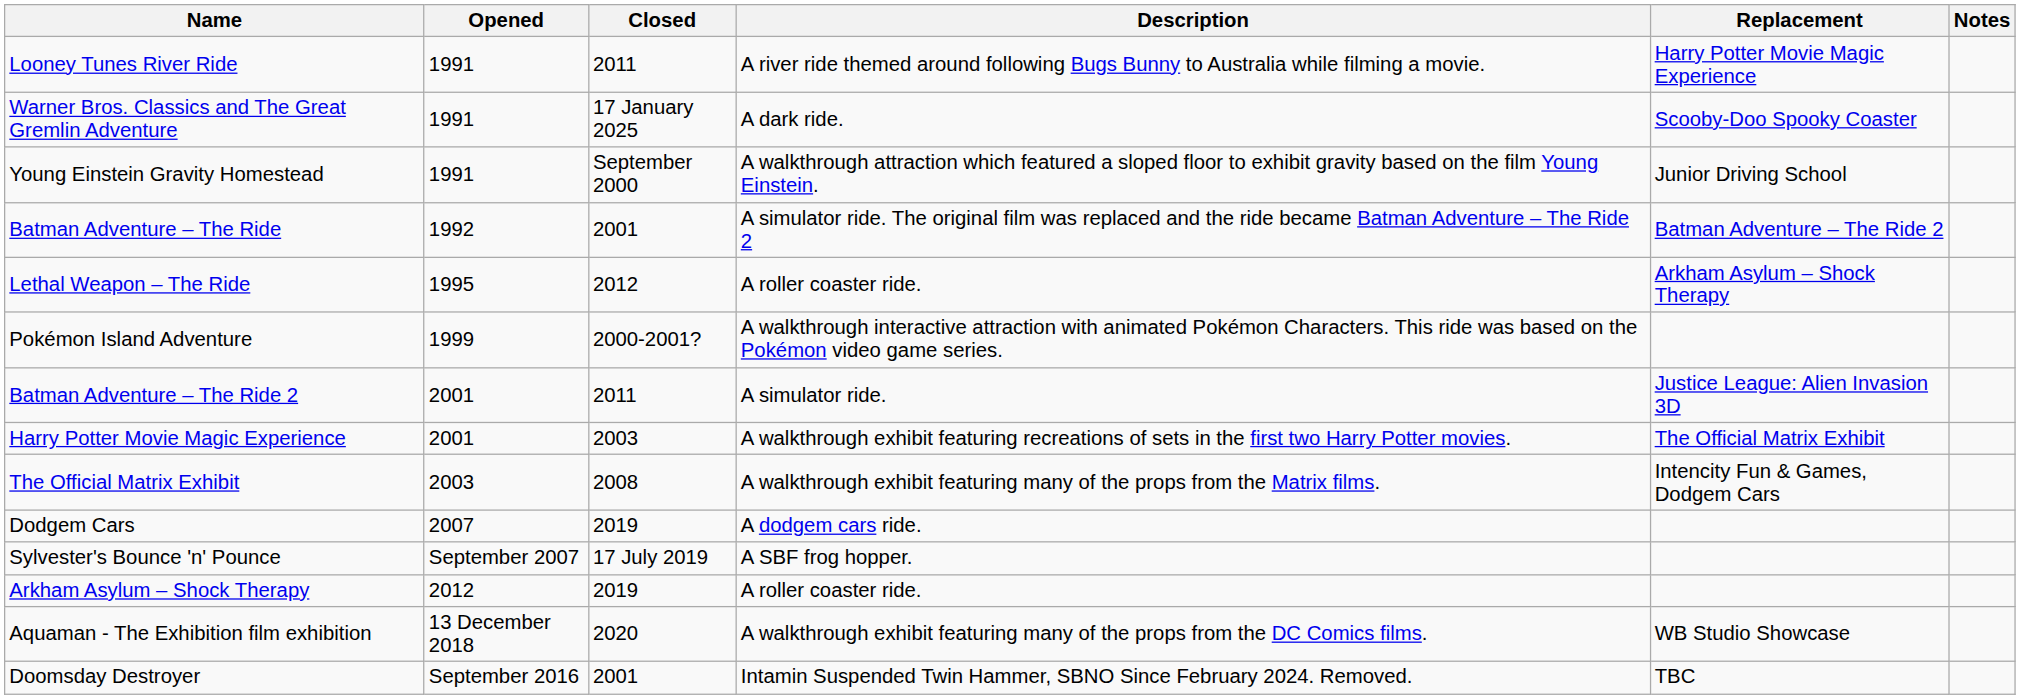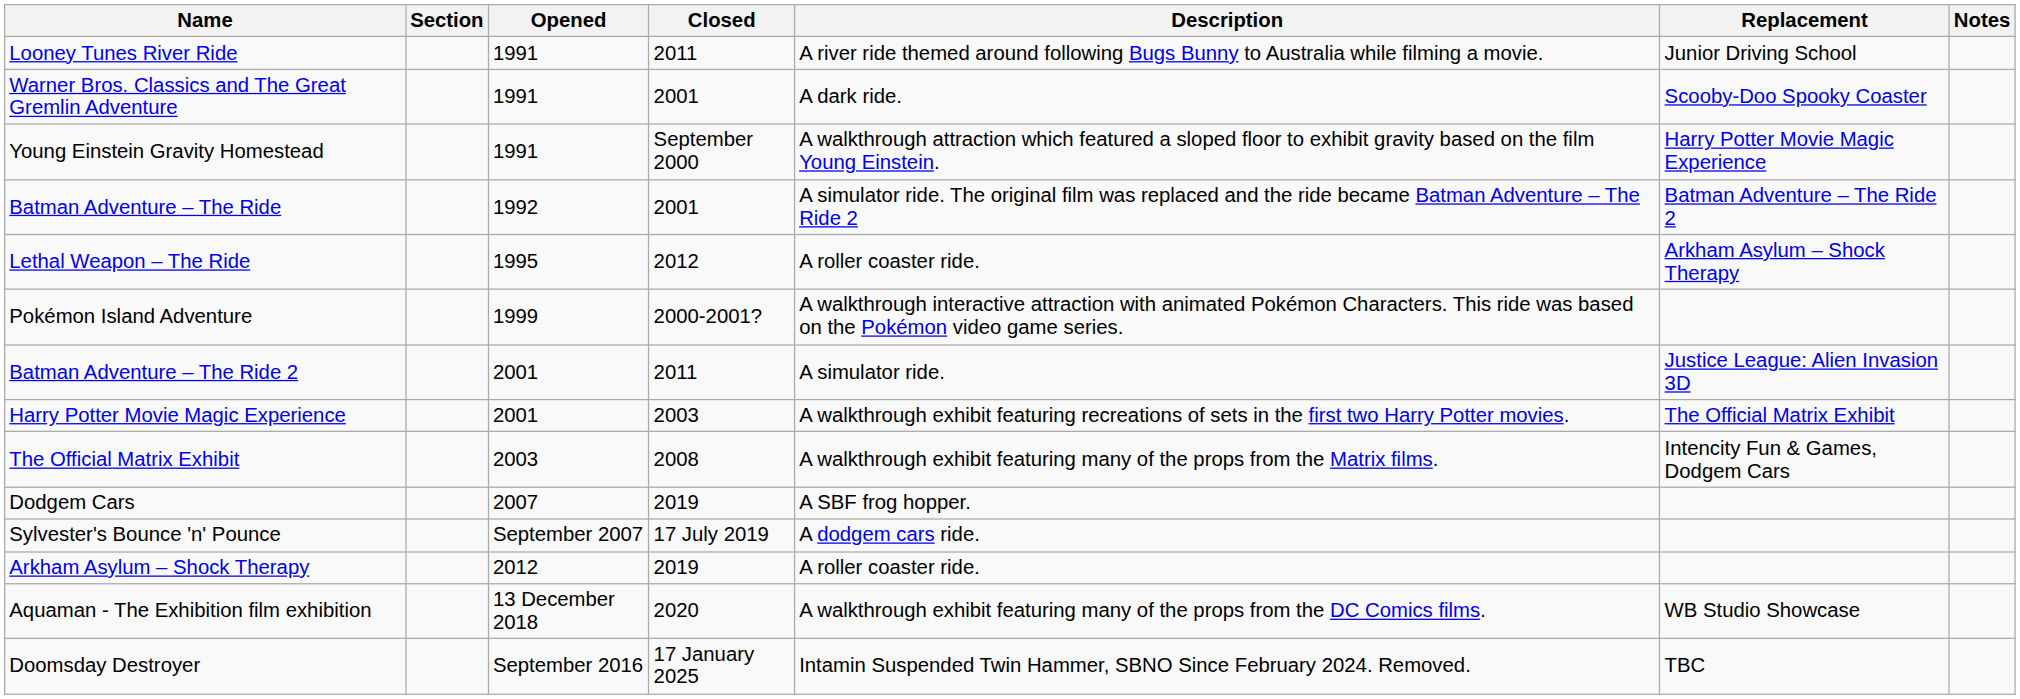+ column: Section
Looney Tunes River Ride | Replacement: Harry Potter Movie Magic Experience -> Junior Driving School
Warner Bros. Classics and The Great Gremlin Adventure | Closed: 17 January 2025 -> 2001
Young Einstein Gravity Homestead | Replacement: Junior Driving School -> Harry Potter Movie Magic Experience
Dodgem Cars | Description: A dodgem cars ride. -> A SBF frog hopper.
Sylvester's Bounce 'n' Pounce | Description: A SBF frog hopper. -> A dodgem cars ride.
Doomsday Destroyer | Closed: 2001 -> 17 January 2025
